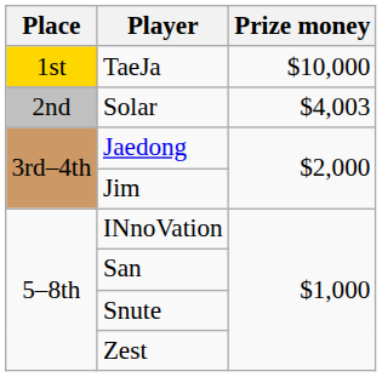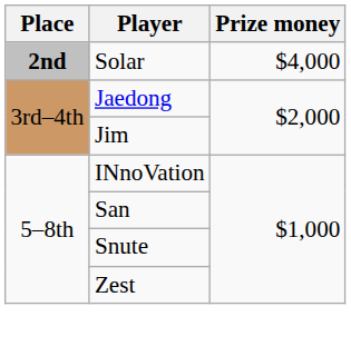- row: 1st | TaeJa | $10,000
Solar | Place: normal -> bold
Solar | Prize money: $4,003 -> $4,000
